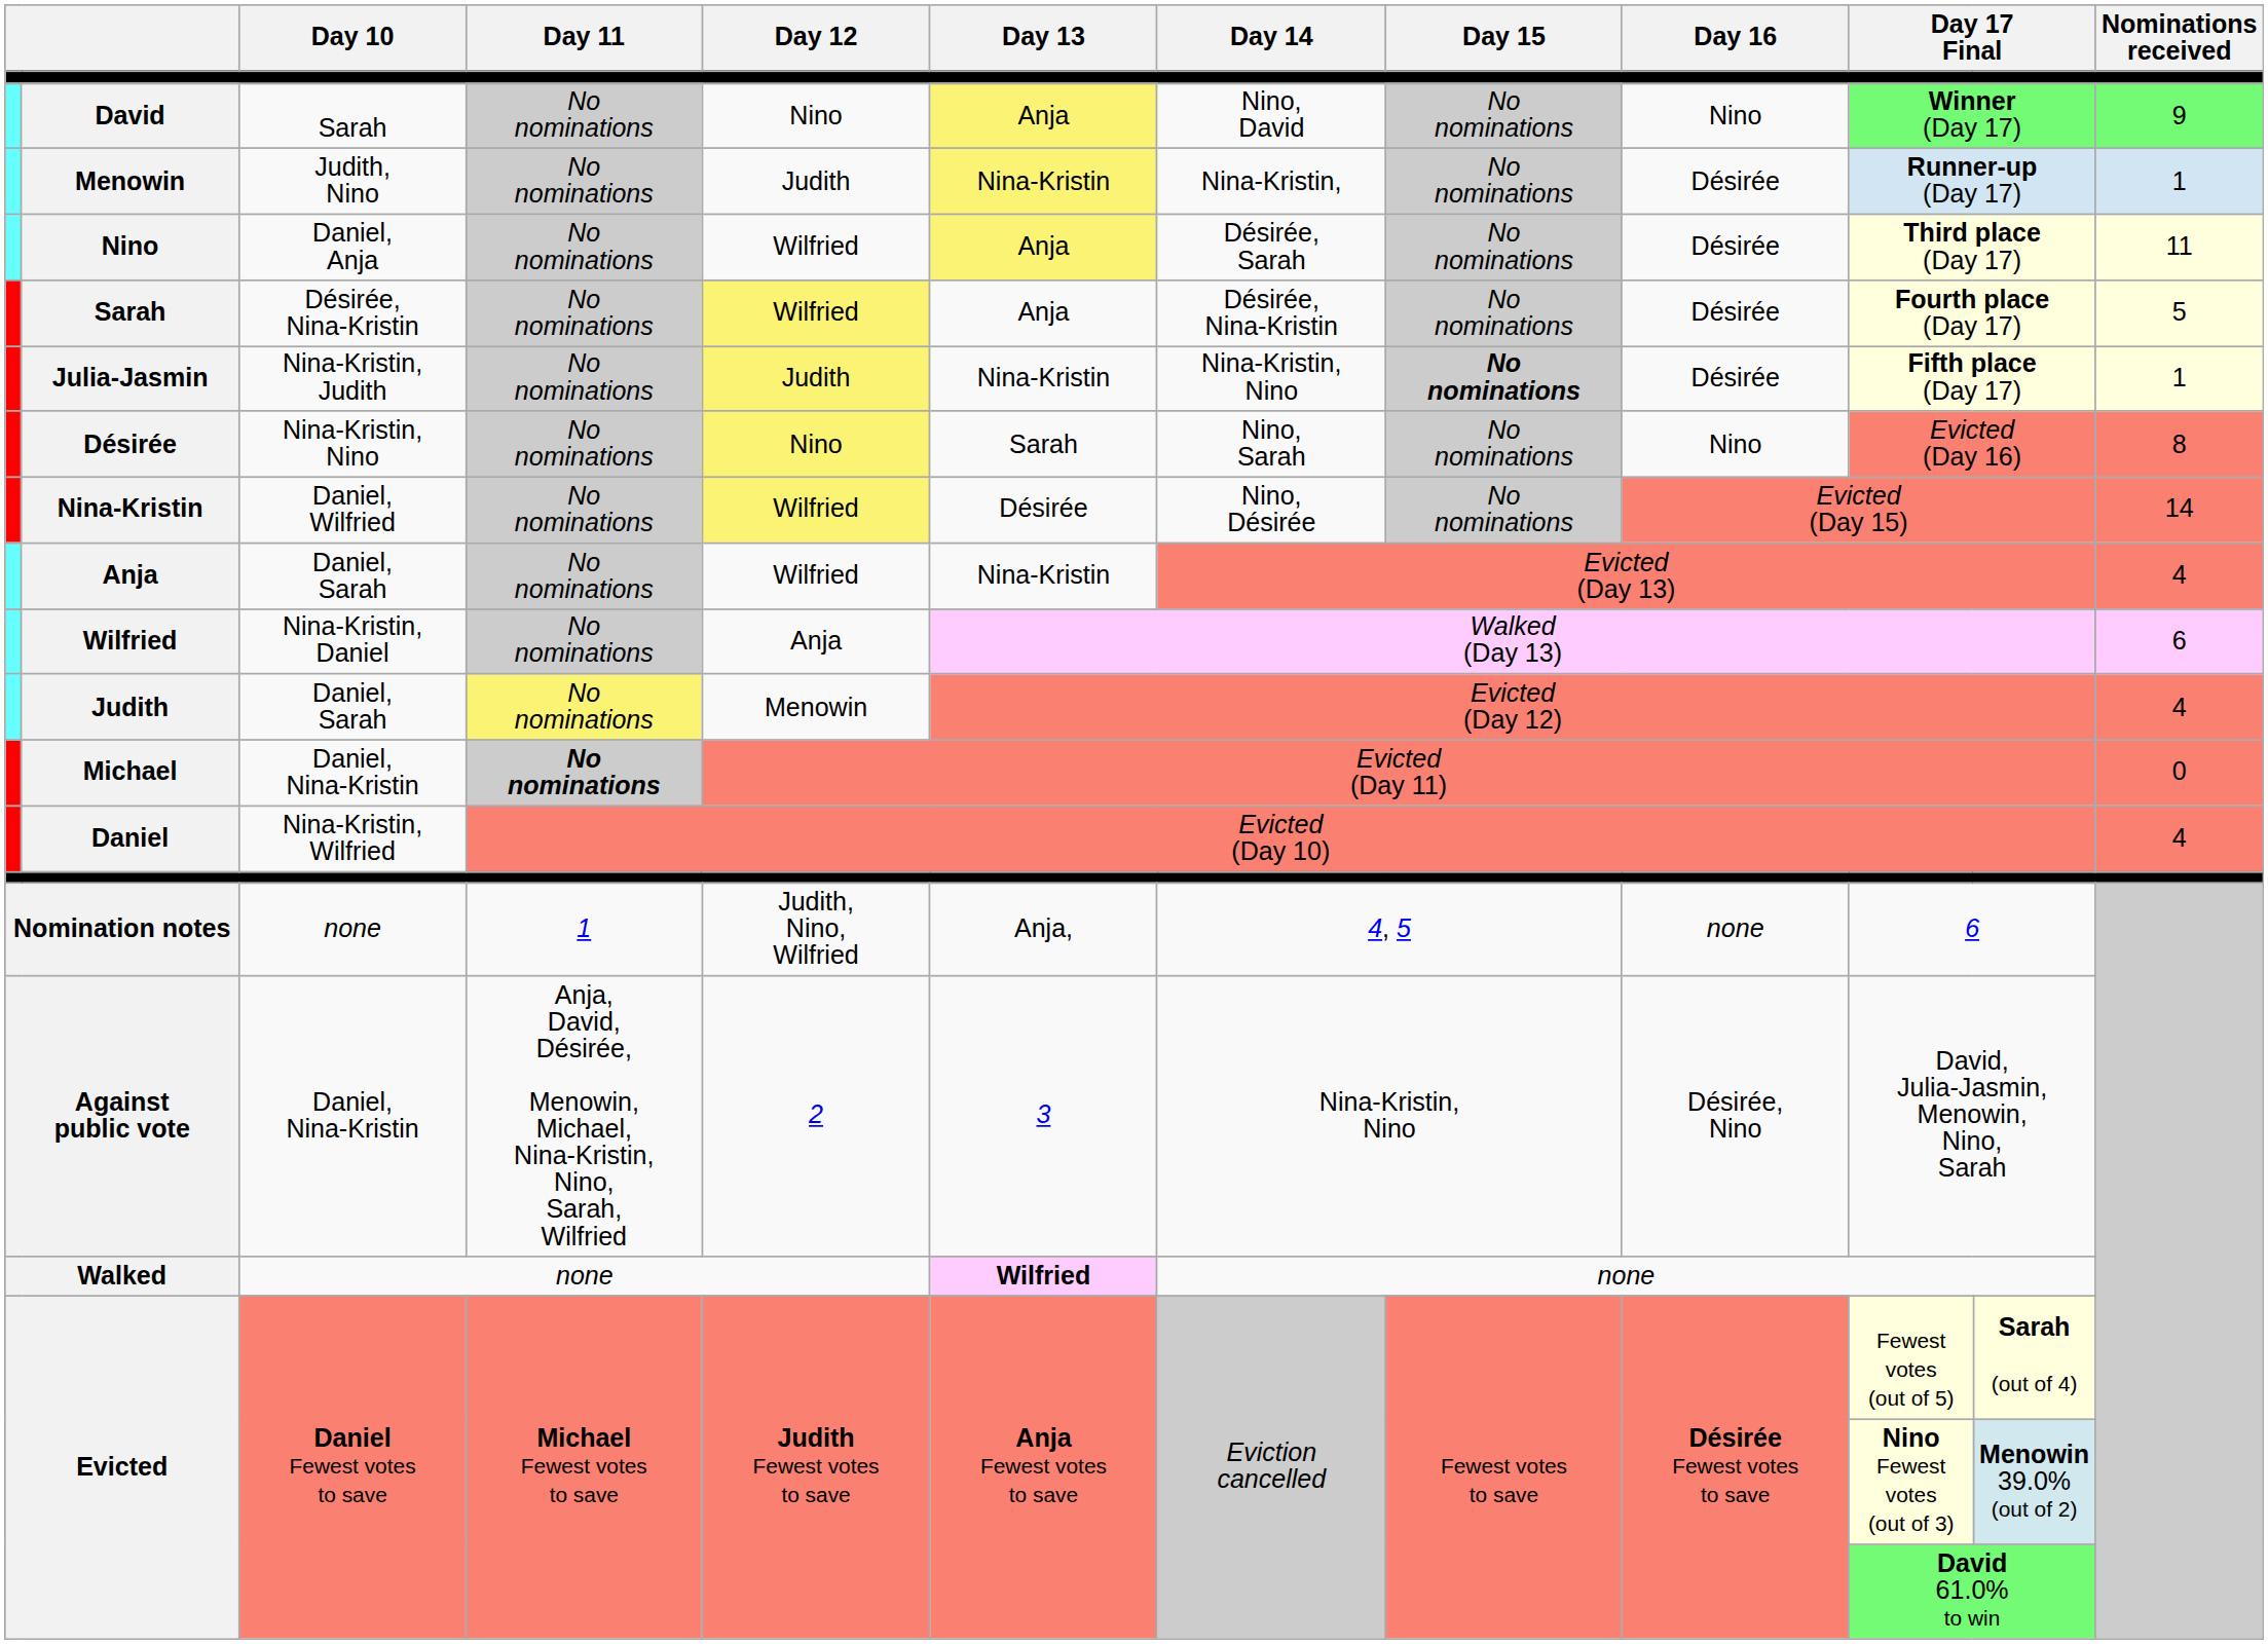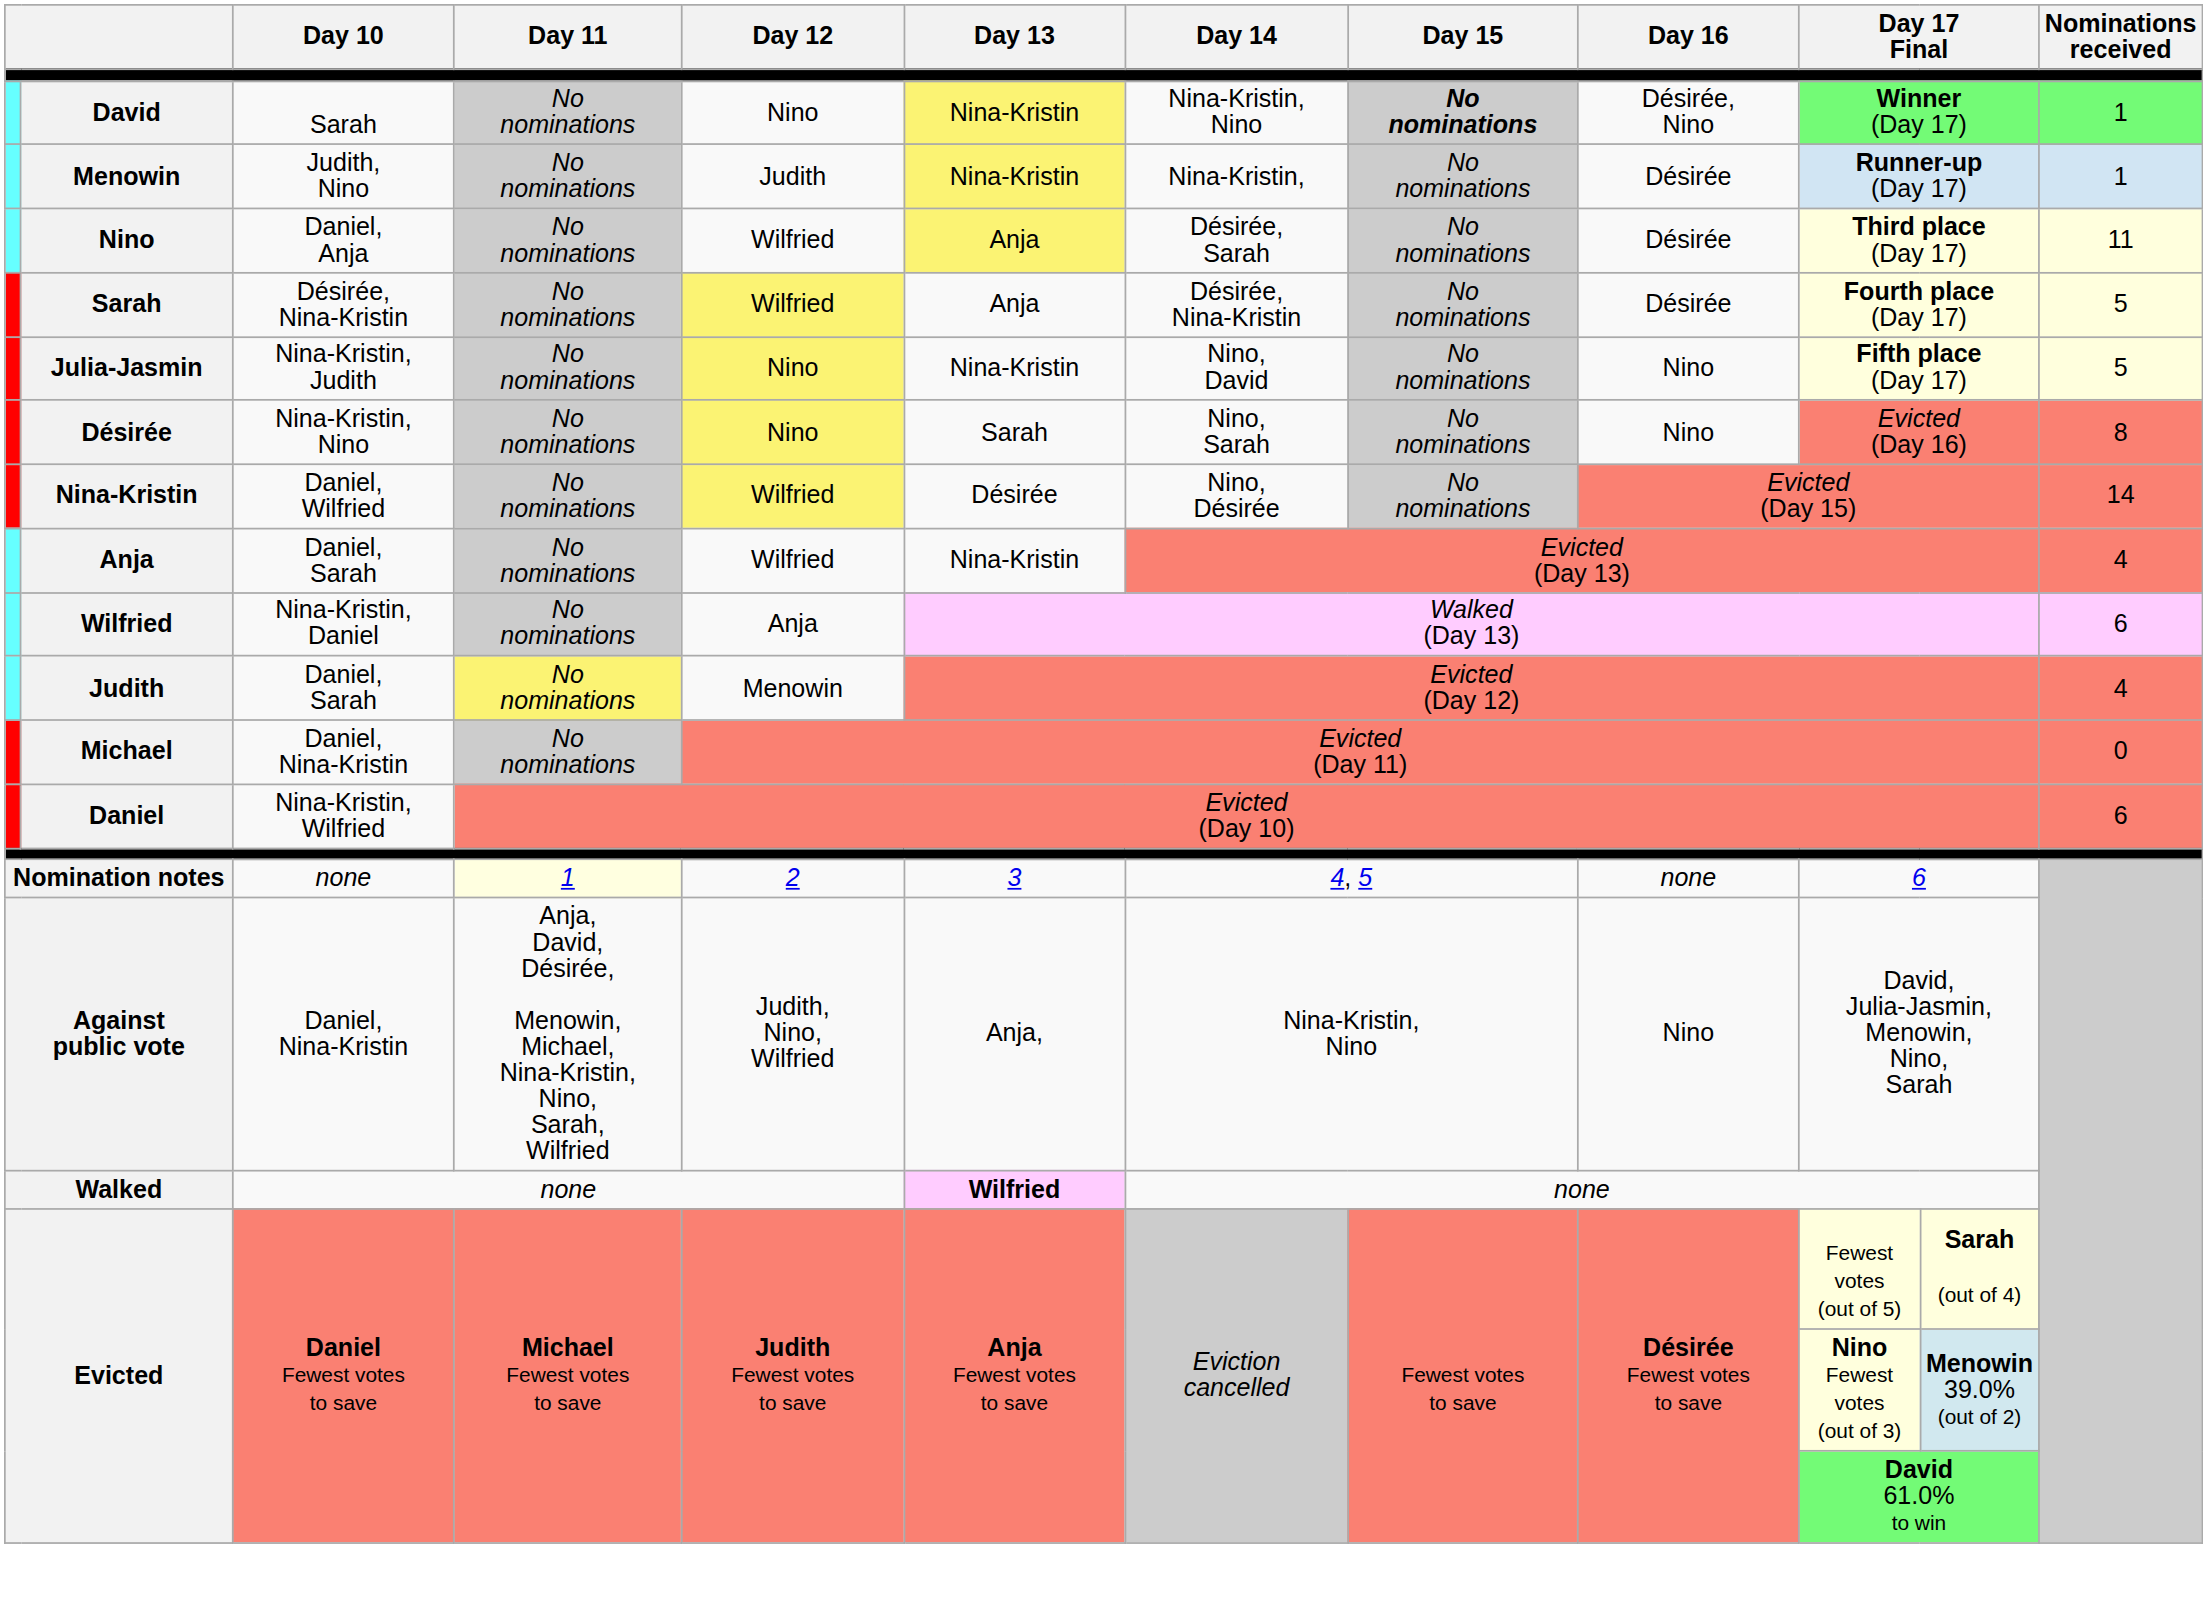David | Day 13: Anja -> Nina-Kristin
David | Day 14: Nino, David -> Nina-Kristin, Nino
David | Day 15: normal -> bold
David | Day 16: Nino -> Désirée, Nino
David | Nominations received: 9 -> 1
Julia-Jasmin | Day 12: Judith -> Nino
Julia-Jasmin | Day 14: Nina-Kristin, Nino -> Nino, David
Julia-Jasmin | Day 15: bold -> normal
Julia-Jasmin | Day 16: Désirée -> Nino
Julia-Jasmin | Nominations received: 1 -> 5
Michael | Day 11: bold -> normal
Daniel | Nominations received: 4 -> 6
Nomination notes | Day 11: no background -> lightyellow background
Nomination notes | Day 12: Judith, Nino, Wilfried -> 2
Nomination notes | Day 13: Anja, -> 3
Against public vote | Day 12: 2 -> Judith, Nino, Wilfried
Against public vote | Day 13: 3 -> Anja,
Against public vote | Day 16: Désirée, Nino -> Nino
